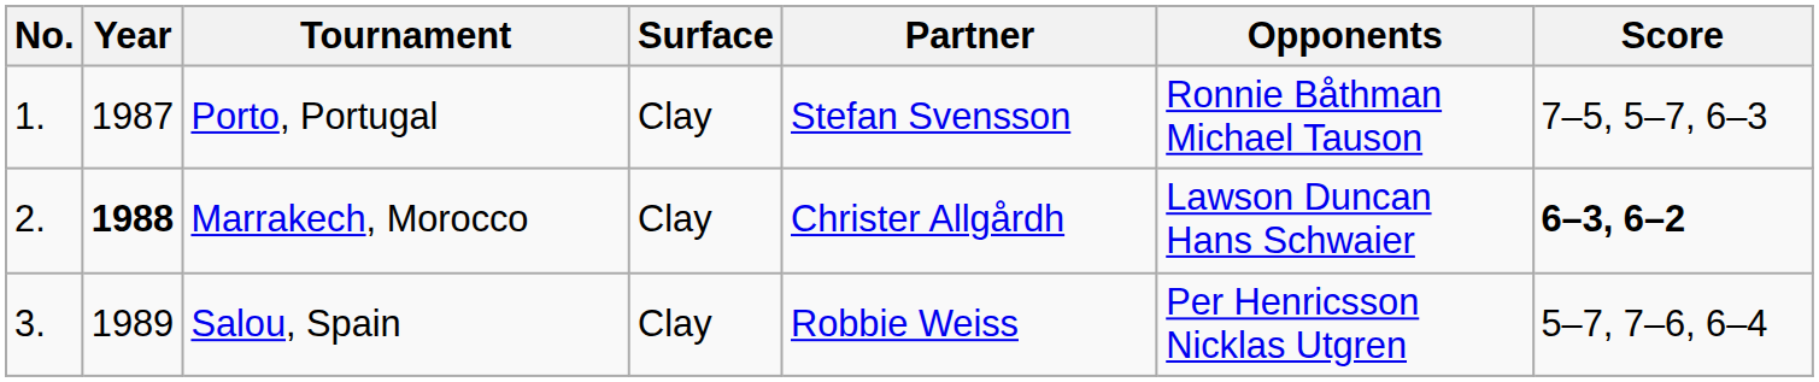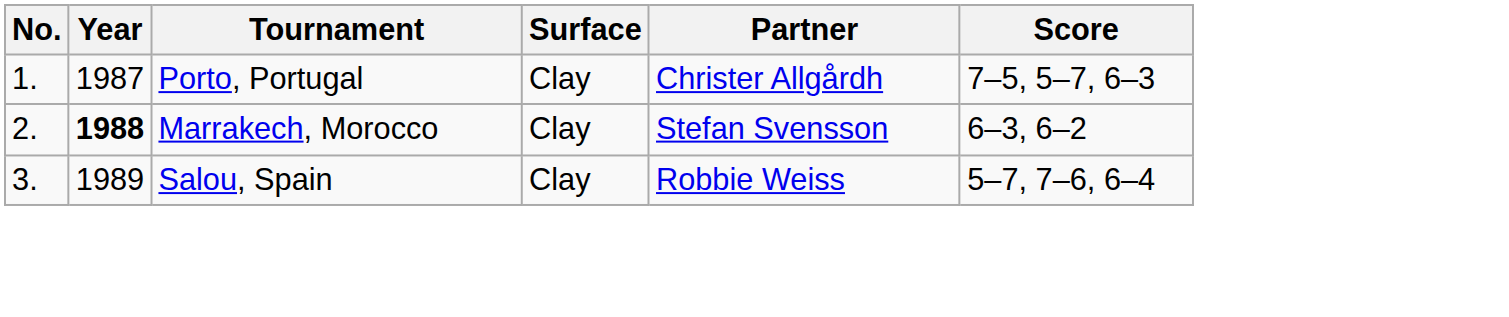- column: Opponents | Ronnie Båthman Michael Tauson | Lawson Duncan Hans Schwaier | Per Henricsson Nicklas Utgren
Porto, Portugal | Partner: Stefan Svensson -> Christer Allgårdh
Marrakech, Morocco | Partner: Christer Allgårdh -> Stefan Svensson
Marrakech, Morocco | Score: bold -> normal
